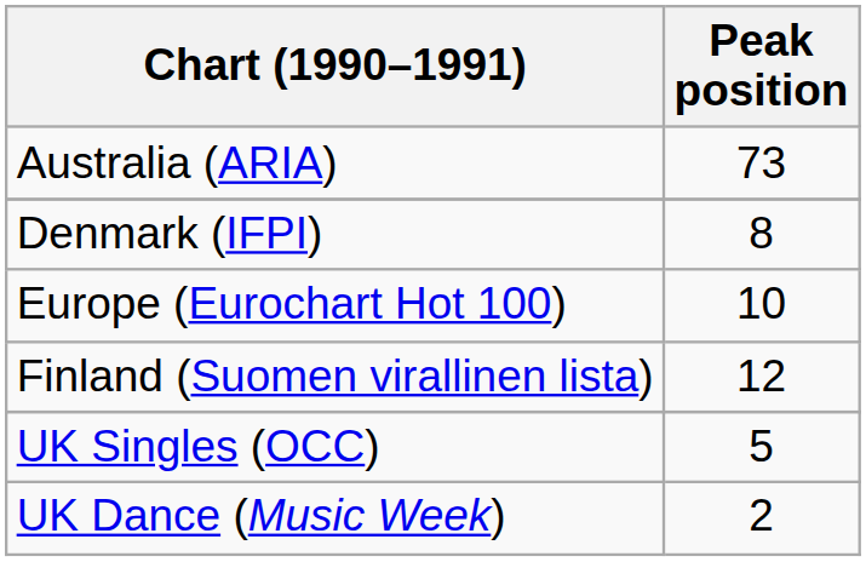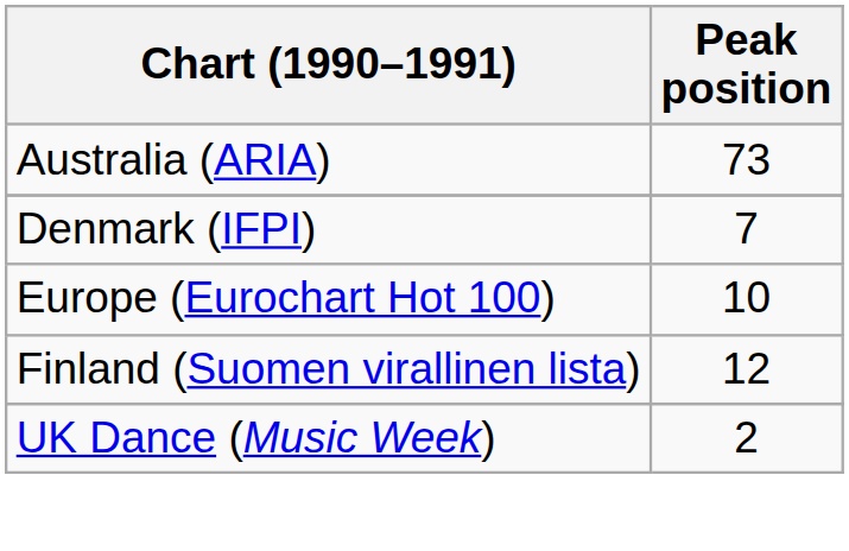Denmark (IFPI) | Peak position: 8 -> 7
- row: UK Singles (OCC) | 5
